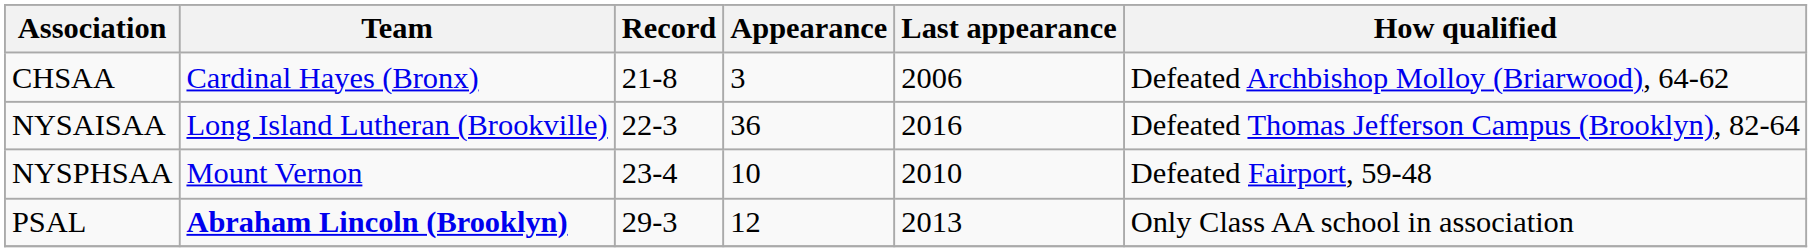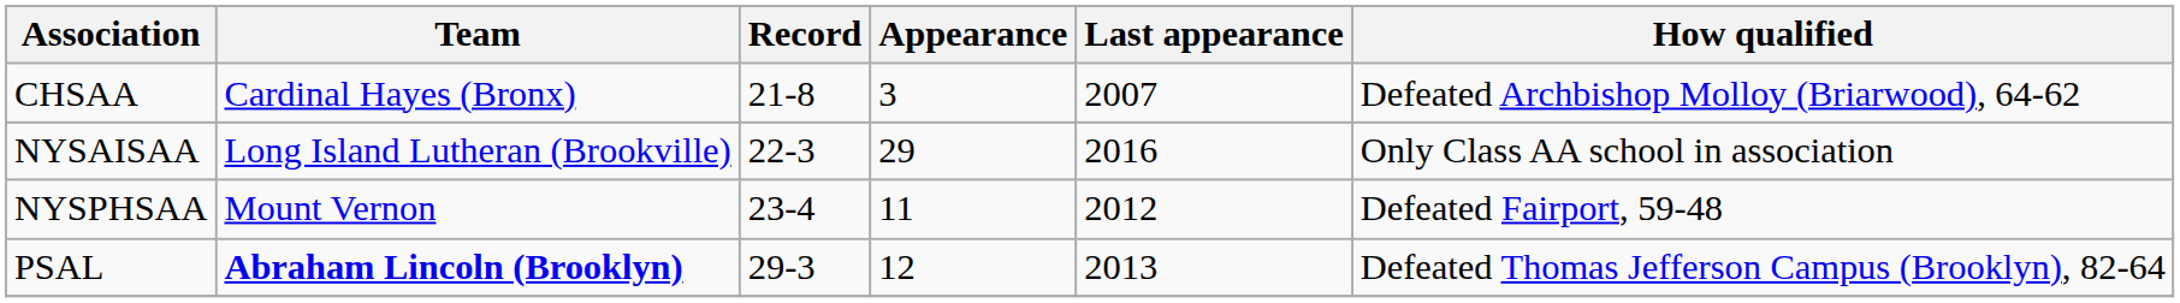CHSAA | Last appearance: 2006 -> 2007
NYSAISAA | Appearance: 36 -> 29
NYSAISAA | How qualified: Defeated Thomas Jefferson Campus (Brooklyn), 82-64 -> Only Class AA school in association
NYSPHSAA | Appearance: 10 -> 11
NYSPHSAA | Last appearance: 2010 -> 2012
PSAL | How qualified: Only Class AA school in association -> Defeated Thomas Jefferson Campus (Brooklyn), 82-64
